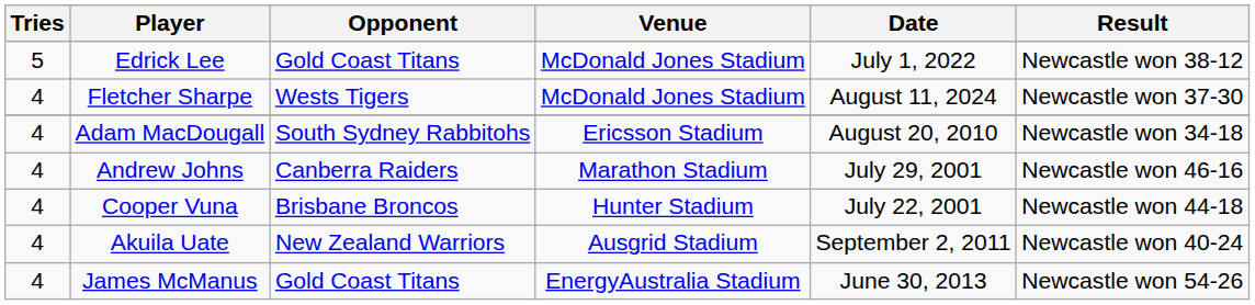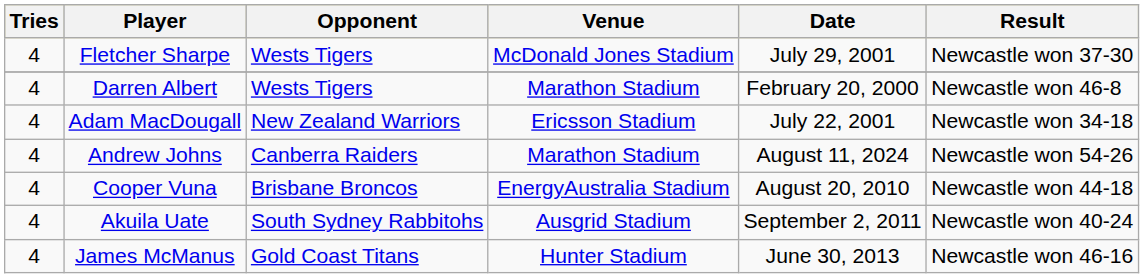- row: 5 | Edrick Lee | Gold Coast Titans | McDonald Jones Stadium | July 1, 2022 | Newcastle won 38-12
Fletcher Sharpe | Date: August 11, 2024 -> July 29, 2001
+ row: 4 | Darren Albert | Wests Tigers | Marathon Stadium | February 20, 2000 | Newcastle won 46-8
Adam MacDougall | Opponent: South Sydney Rabbitohs -> New Zealand Warriors
Adam MacDougall | Date: August 20, 2010 -> July 22, 2001
Andrew Johns | Date: July 29, 2001 -> August 11, 2024
Andrew Johns | Result: Newcastle won 46-16 -> Newcastle won 54-26
Cooper Vuna | Venue: Hunter Stadium -> EnergyAustralia Stadium
Cooper Vuna | Date: July 22, 2001 -> August 20, 2010
Akuila Uate | Opponent: New Zealand Warriors -> South Sydney Rabbitohs
James McManus | Venue: EnergyAustralia Stadium -> Hunter Stadium
James McManus | Result: Newcastle won 54-26 -> Newcastle won 46-16
